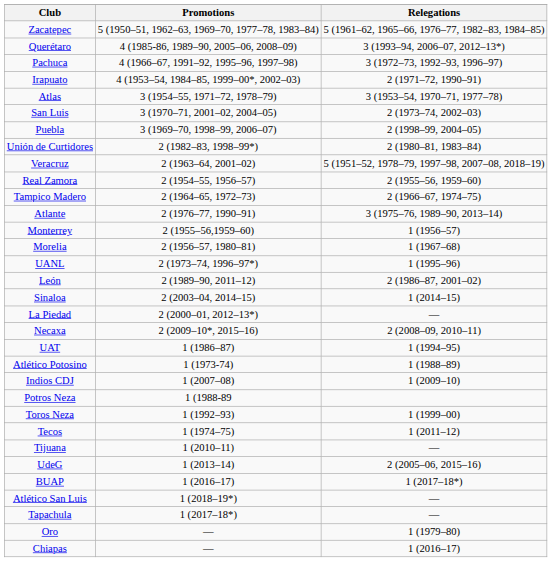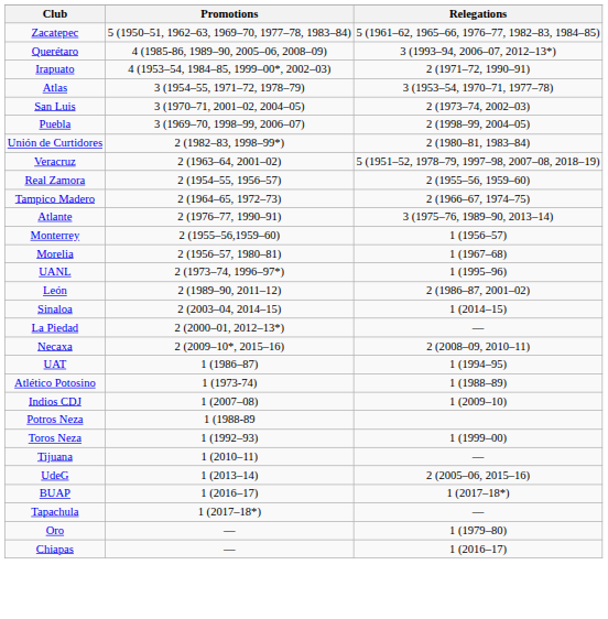- row: Pachuca | 4 (1966–67, 1991–92, 1995–96, 1997–98) | 3 (1972–73, 1992–93, 1996–97)
- row: Tecos | 1 (1974–75) | 1 (2011–12)
- row: Atlético San Luis | 1 (2018–19*) | —
